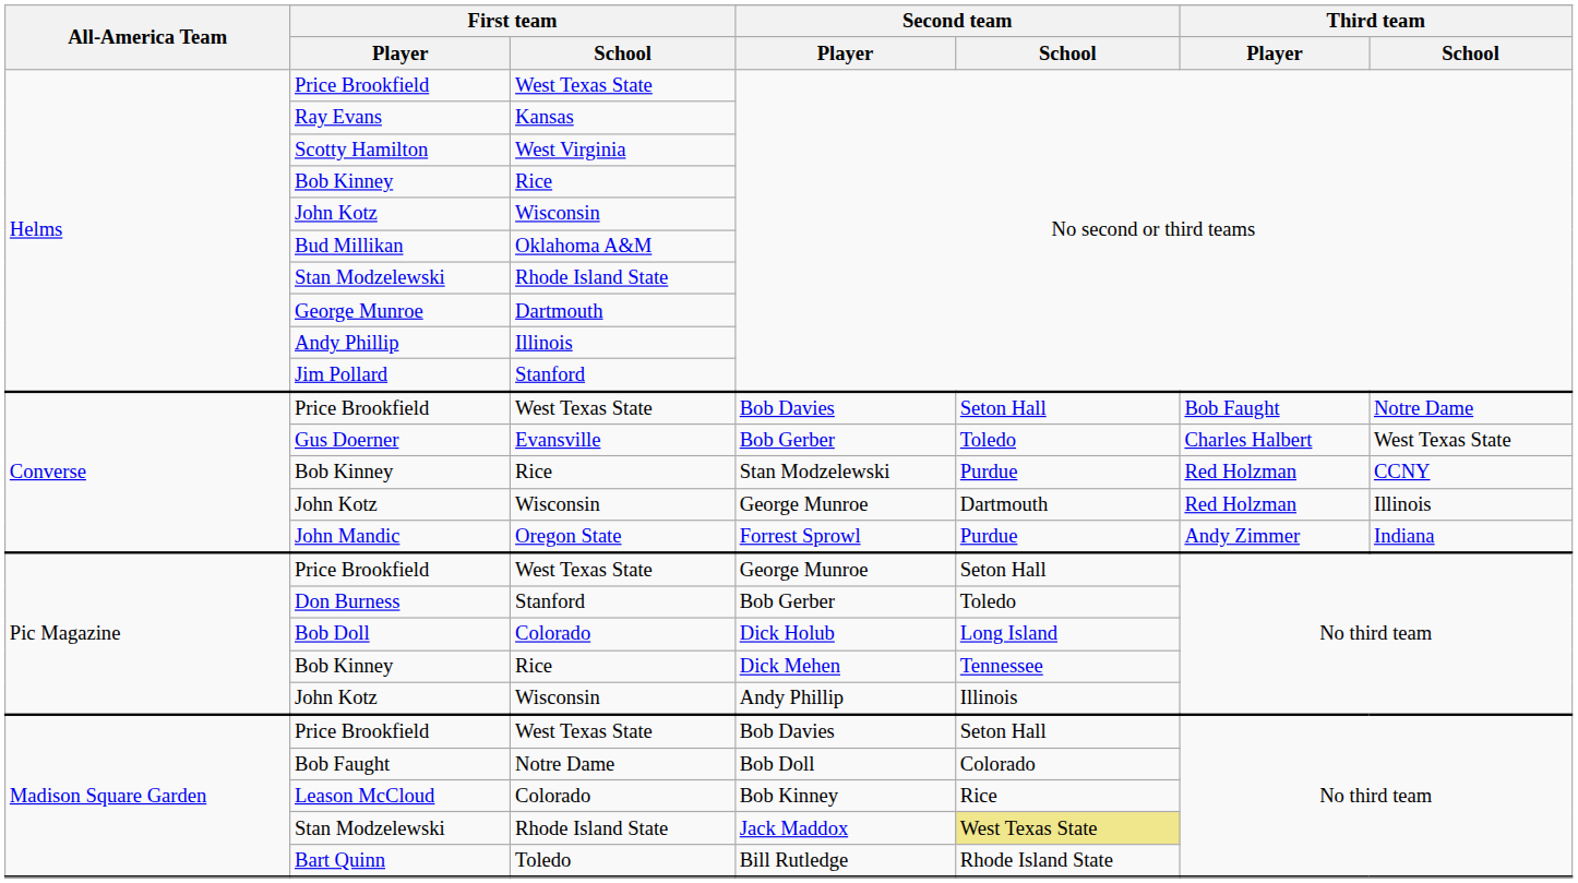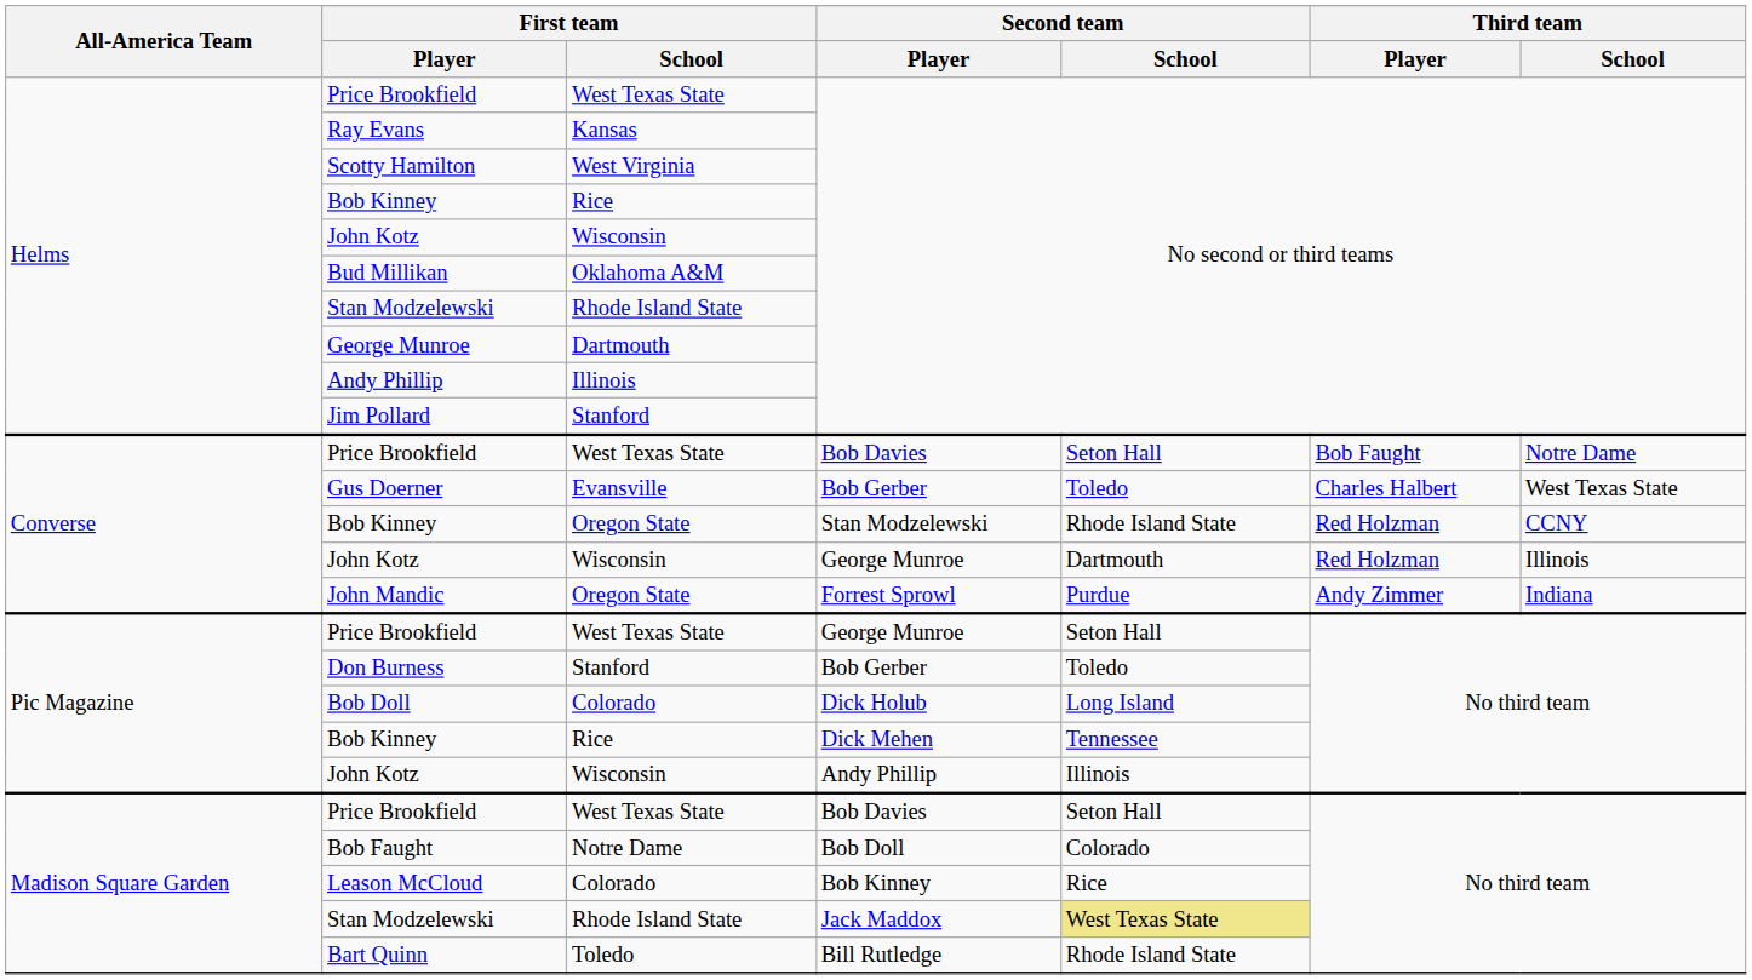Converse / Bob Kinney | First team / School: Rice -> Oregon State
Converse / Bob Kinney | Second team / School: Purdue -> Rhode Island State
